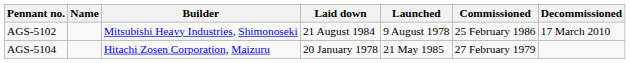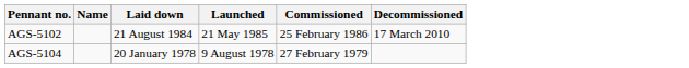- column: Builder | Mitsubishi Heavy Industries, Shimonoseki | Hitachi Zosen Corporation, Maizuru
AGS-5102 | Launched: 9 August 1978 -> 21 May 1985
AGS-5104 | Launched: 21 May 1985 -> 9 August 1978
